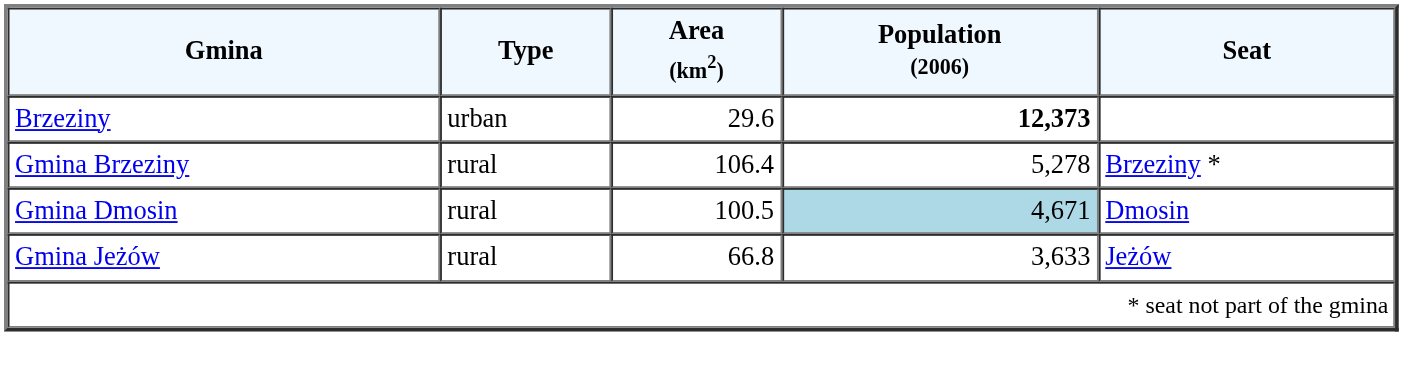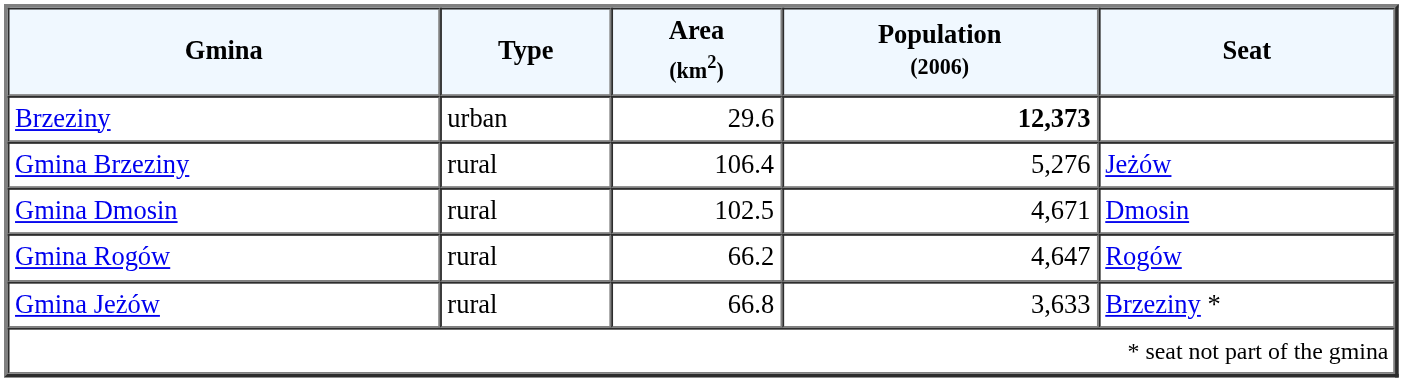Gmina Brzeziny | Population (2006): 5,278 -> 5,276
Gmina Brzeziny | Seat: Brzeziny * -> Jeżów
Gmina Dmosin | Area (km2): 100.5 -> 102.5
Gmina Dmosin | Population (2006): lightblue background -> no background
+ row: Gmina Rogów | rural | 66.2 | 4,647 | Rogów
Gmina Jeżów | Seat: Jeżów -> Brzeziny *
